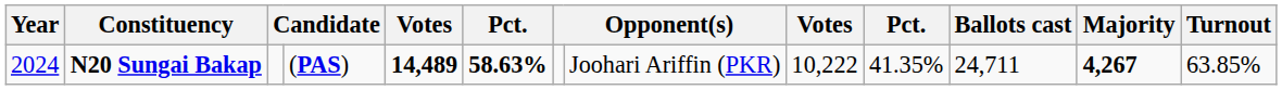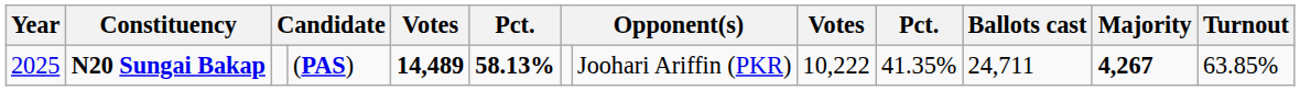N20 Sungai Bakap | Year: 2024 -> 2025
N20 Sungai Bakap | column 6: 58.63% -> 58.13%
